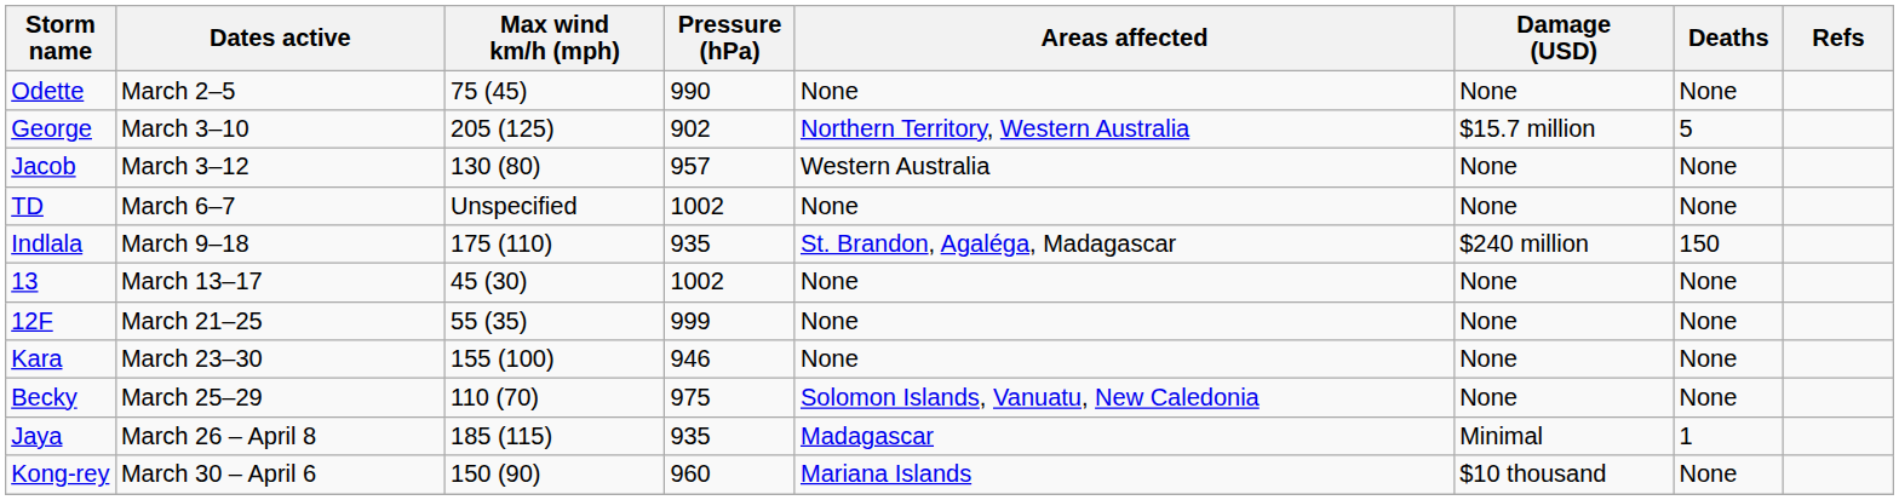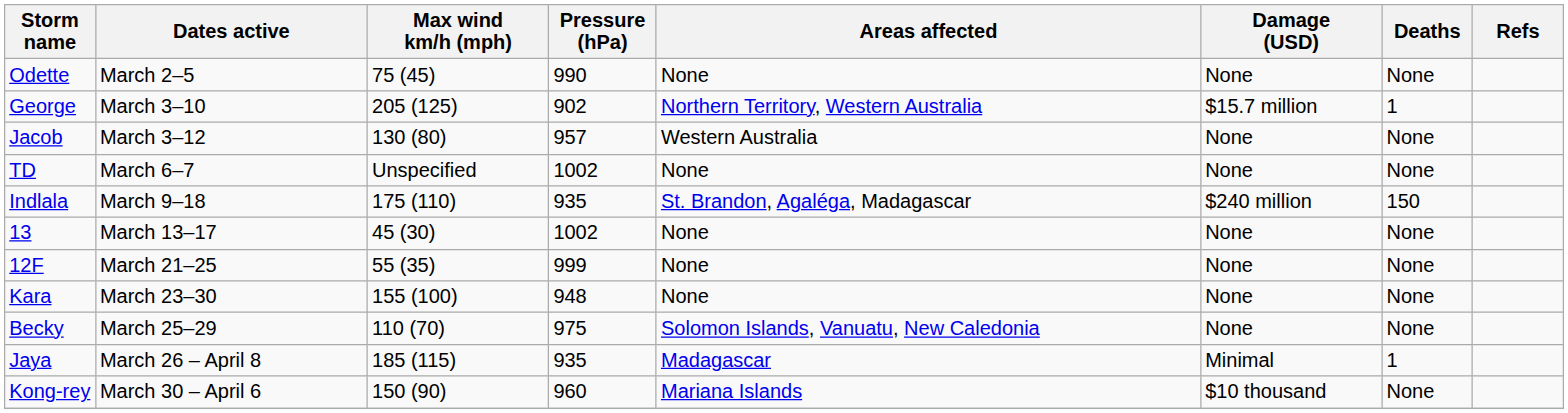George | Deaths: 5 -> 1
Kara | Pressure (hPa): 946 -> 948
